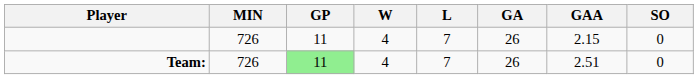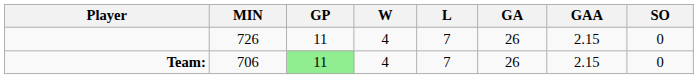Team: | MIN: 726 -> 706
Team: | GAA: 2.51 -> 2.15
